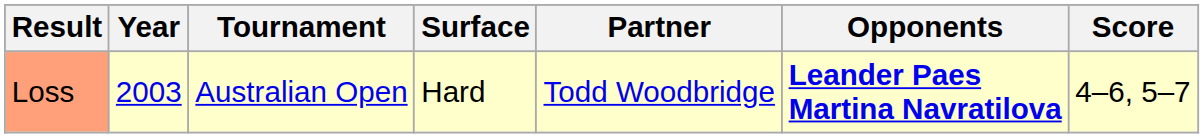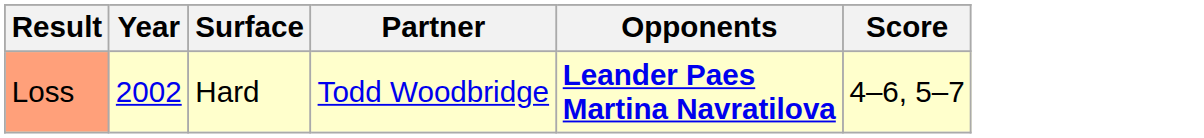- column: Tournament | Australian Open
Loss | Year: 2003 -> 2002
